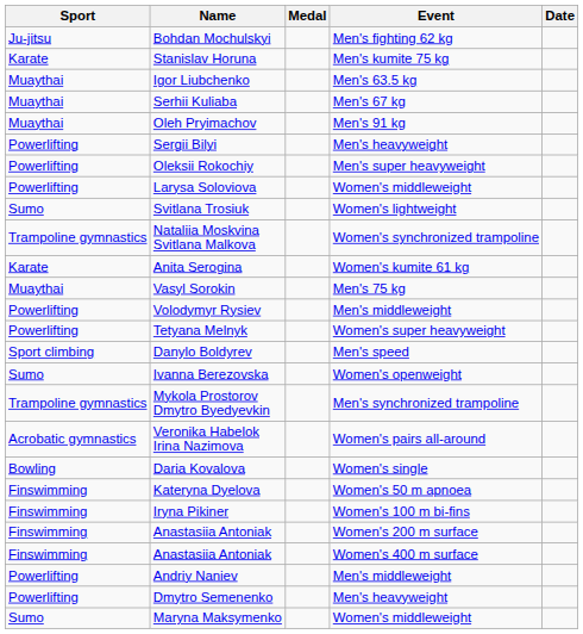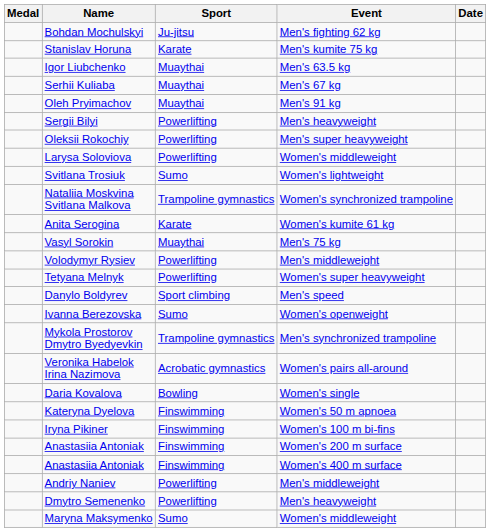columns swapped: Medal <-> Sport
